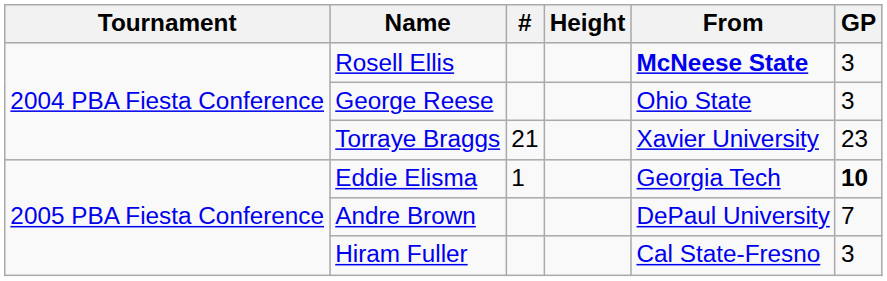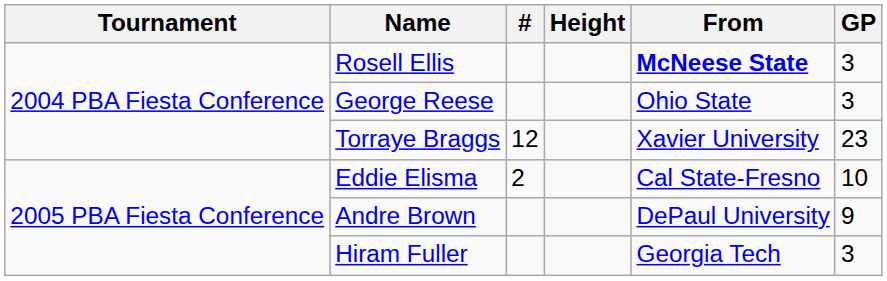Torraye Braggs | #: 21 -> 12
Eddie Elisma | #: 1 -> 2
Eddie Elisma | From: Georgia Tech -> Cal State-Fresno
Eddie Elisma | GP: bold -> normal
Andre Brown | GP: 7 -> 9
Hiram Fuller | From: Cal State-Fresno -> Georgia Tech
